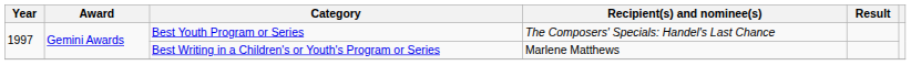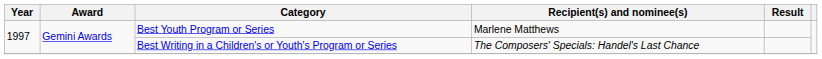Best Youth Program or Series | Recipient(s) and nominee(s): The Composers' Specials: Handel's Last Chance -> Marlene Matthews
Best Writing in a Children's or Youth's Program or Series | Recipient(s) and nominee(s): Marlene Matthews -> The Composers' Specials: Handel's Last Chance
